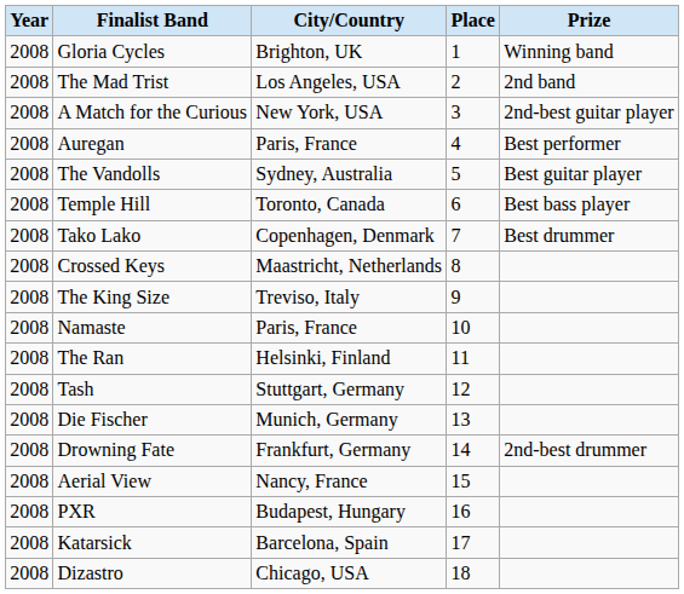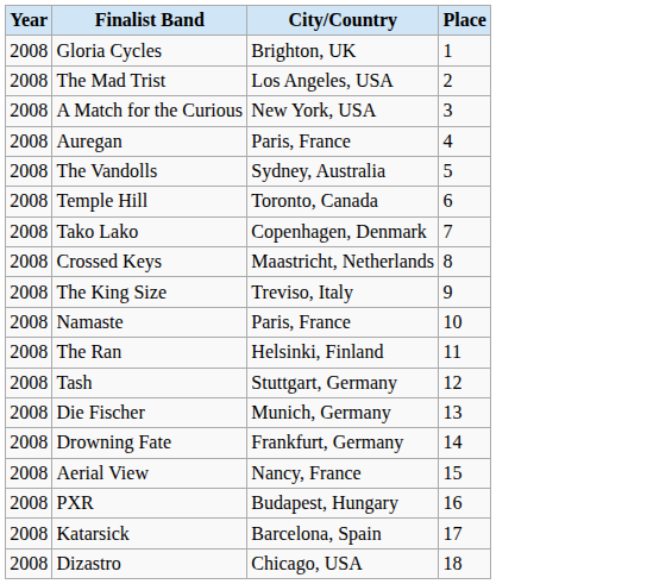- column: Prize | Winning band | 2nd band | 2nd-best guitar player | Best performer | Best guitar player | Best bass player | Best drummer | 2nd-best drummer
